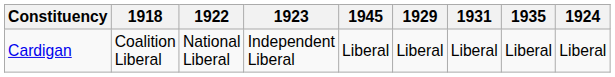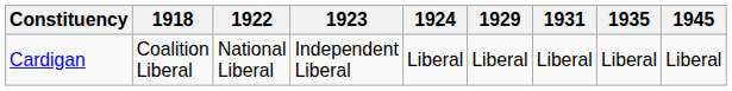columns swapped: 1924 <-> 1945
